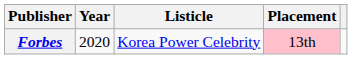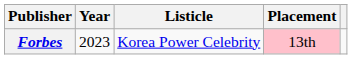Forbes | Year: 2020 -> 2023
